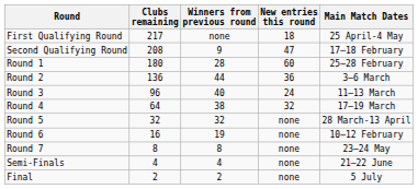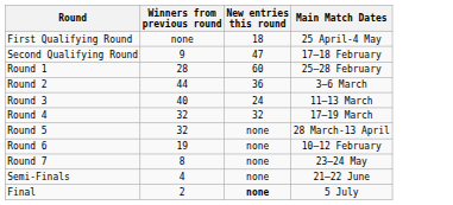- column: Clubs remaining | 217 | 208 | 180 | 136 | 96 | 64 | 32 | 16 | 8 | 4 | 2
Round 4 | Winners from previous round: 38 -> 32
Final | New entries this round: normal -> bold
